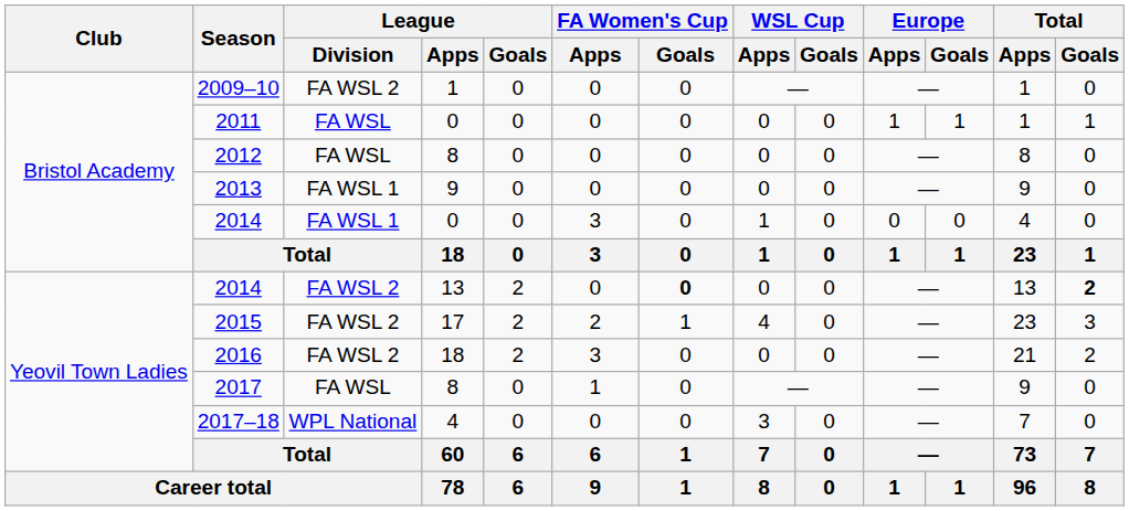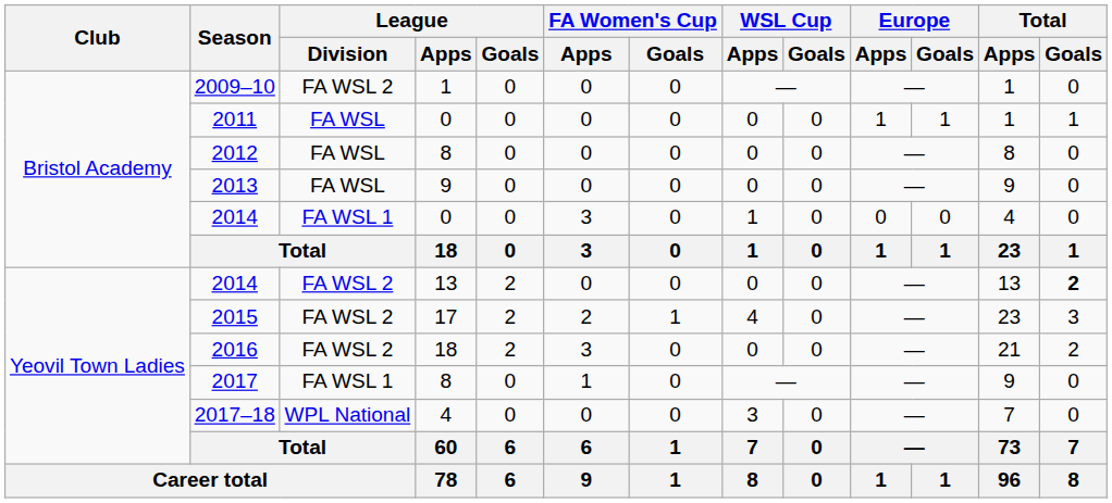2013 | League / Division: FA WSL 1 -> FA WSL
2014 / 13 | FA Women's Cup / Goals: bold -> normal
2017 | League / Division: FA WSL -> FA WSL 1
